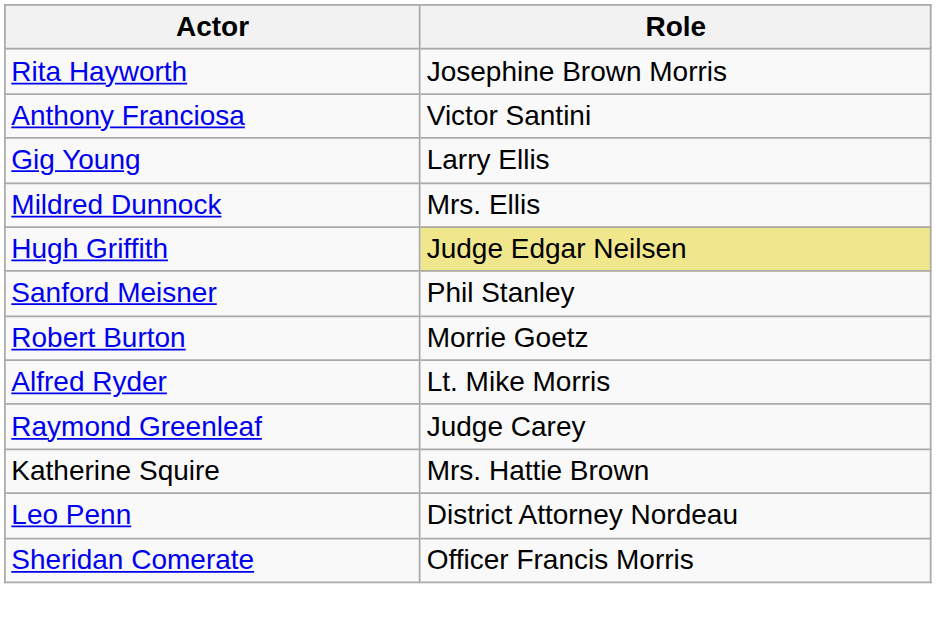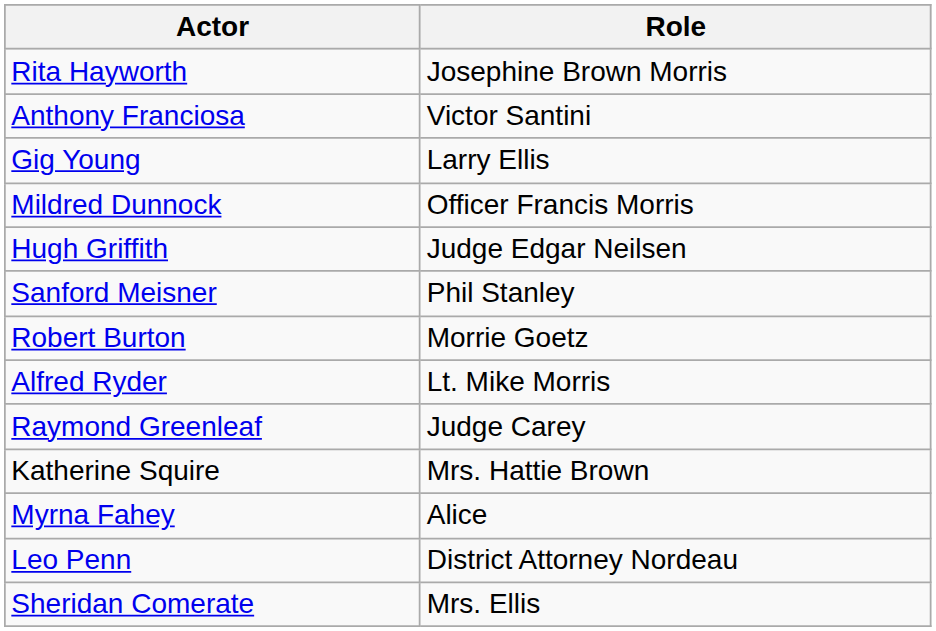Mildred Dunnock | Role: Mrs. Ellis -> Officer Francis Morris
Hugh Griffith | Role: khaki background -> no background
+ row: Myrna Fahey | Alice
Sheridan Comerate | Role: Officer Francis Morris -> Mrs. Ellis
